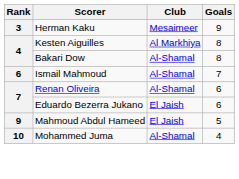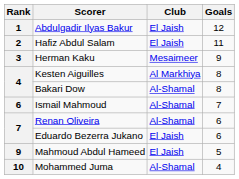+ row: 1 | Abdulgadir Ilyas Bakur | El Jaish | 12
+ row: 2 | Hafiz Abdul Salam | El Jaish | 11
